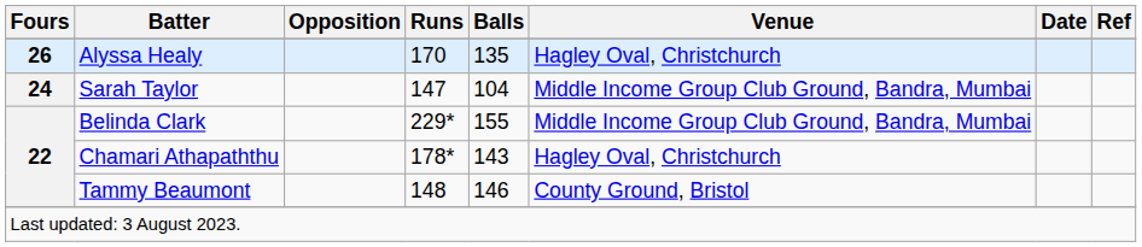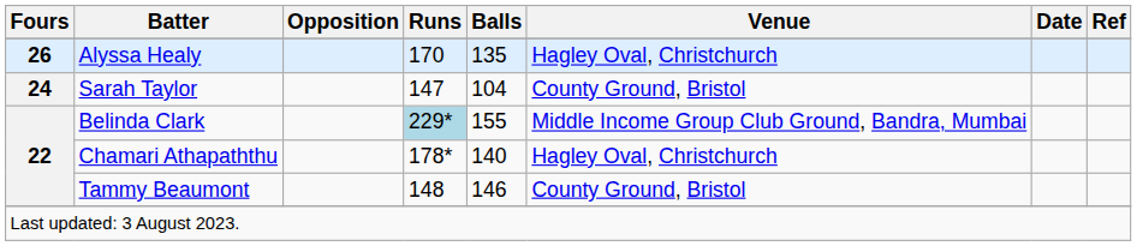Sarah Taylor | Venue: Middle Income Group Club Ground, Bandra, Mumbai -> County Ground, Bristol
Belinda Clark | Runs: no background -> lightblue background
Chamari Athapaththu | Balls: 143 -> 140
